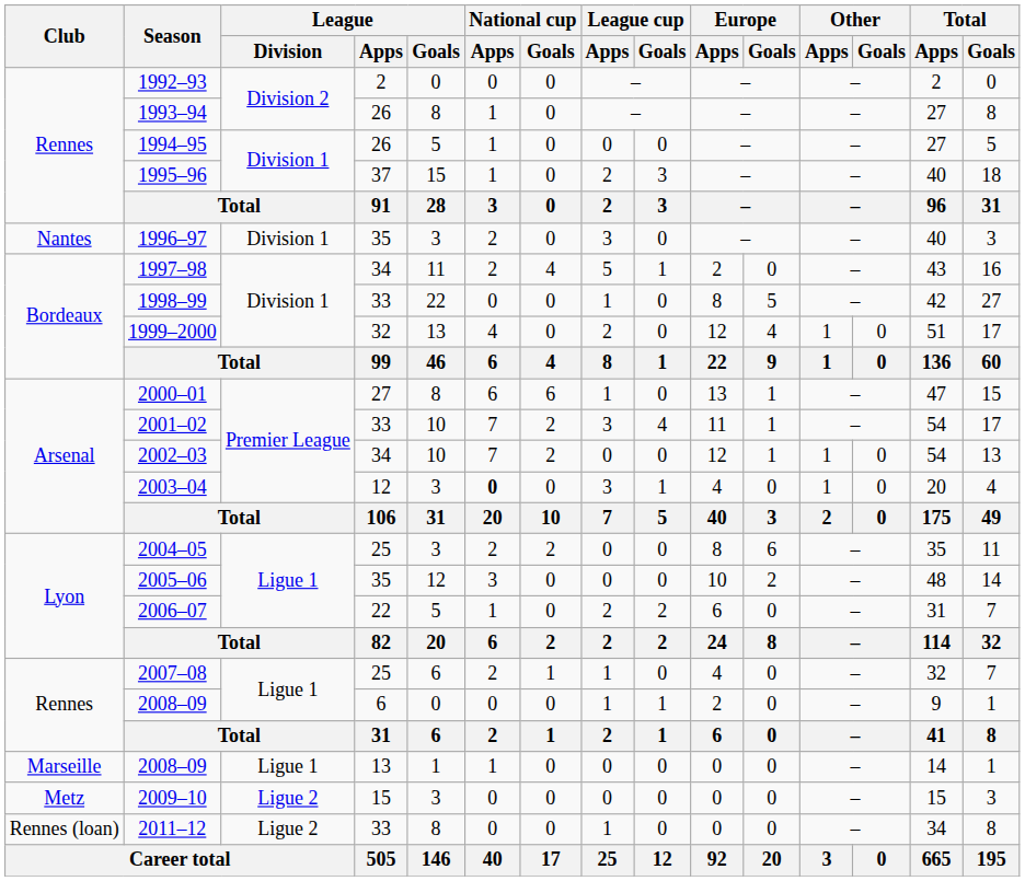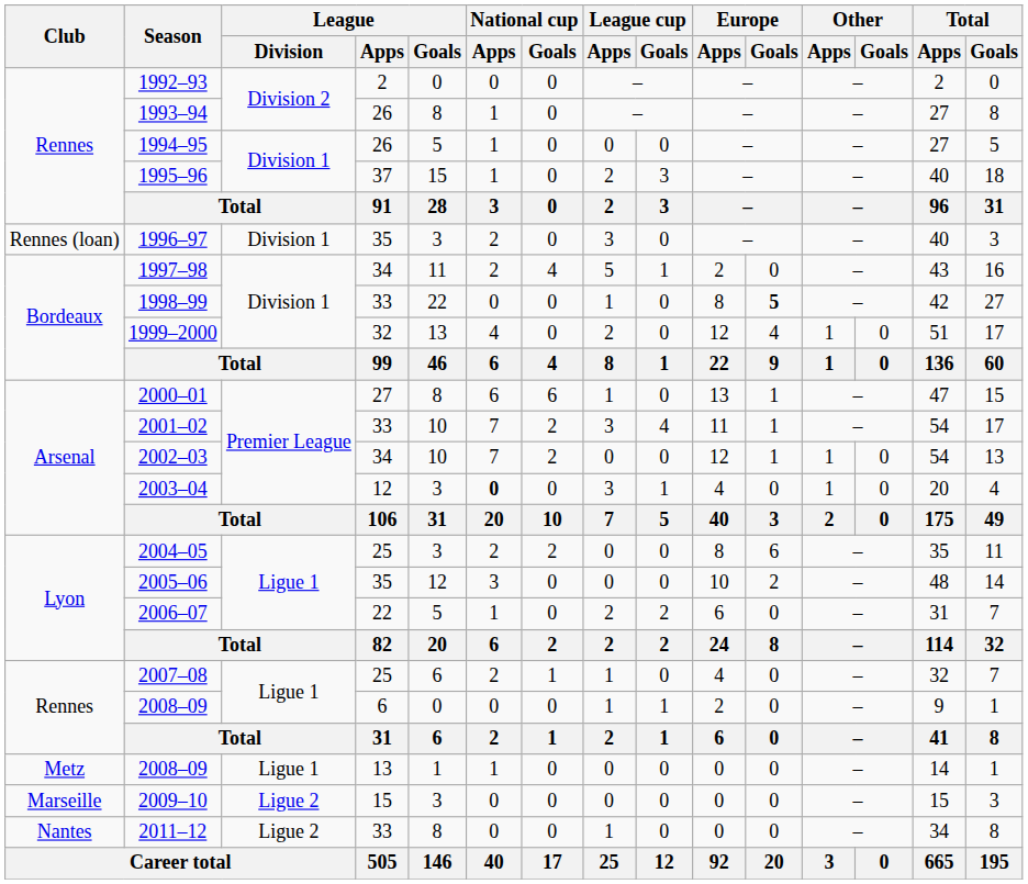1996–97 | Club: Nantes -> Rennes (loan)
1998–99 | Europe / Goals: normal -> bold
2008–09 / 13 | Club: Marseille -> Metz
2009–10 | Club: Metz -> Marseille
2011–12 | Club: Rennes (loan) -> Nantes
